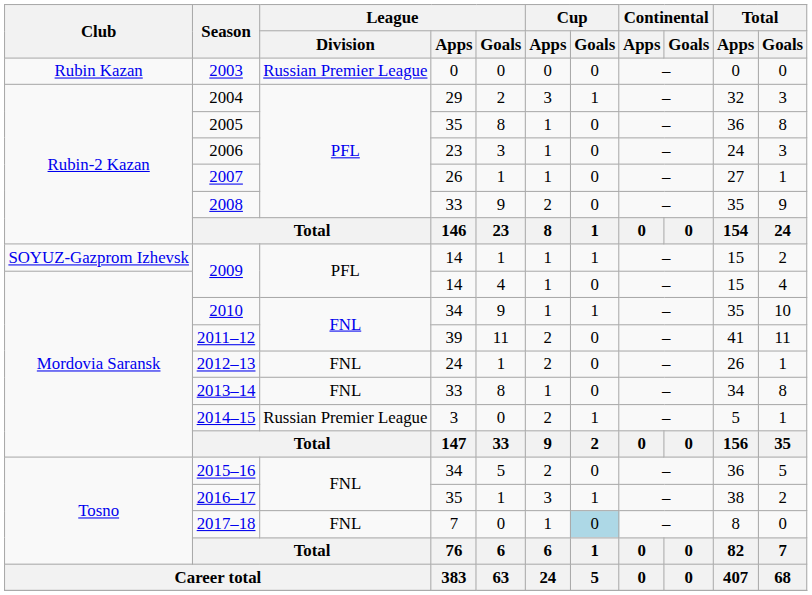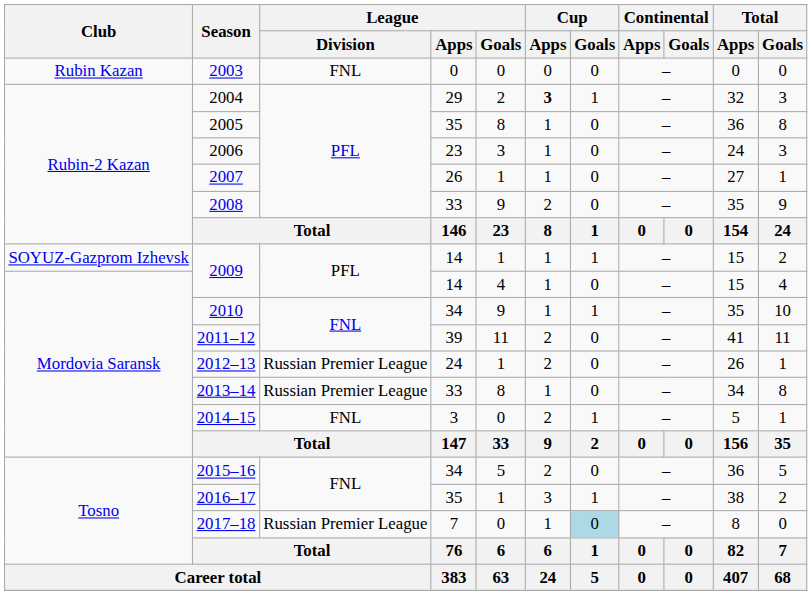2003 | League / Division: Russian Premier League -> FNL
2004 | Cup / Apps: normal -> bold
2012–13 | League / Division: FNL -> Russian Premier League
2013–14 | League / Division: FNL -> Russian Premier League
2014–15 | League / Division: Russian Premier League -> FNL
2017–18 | League / Division: FNL -> Russian Premier League
